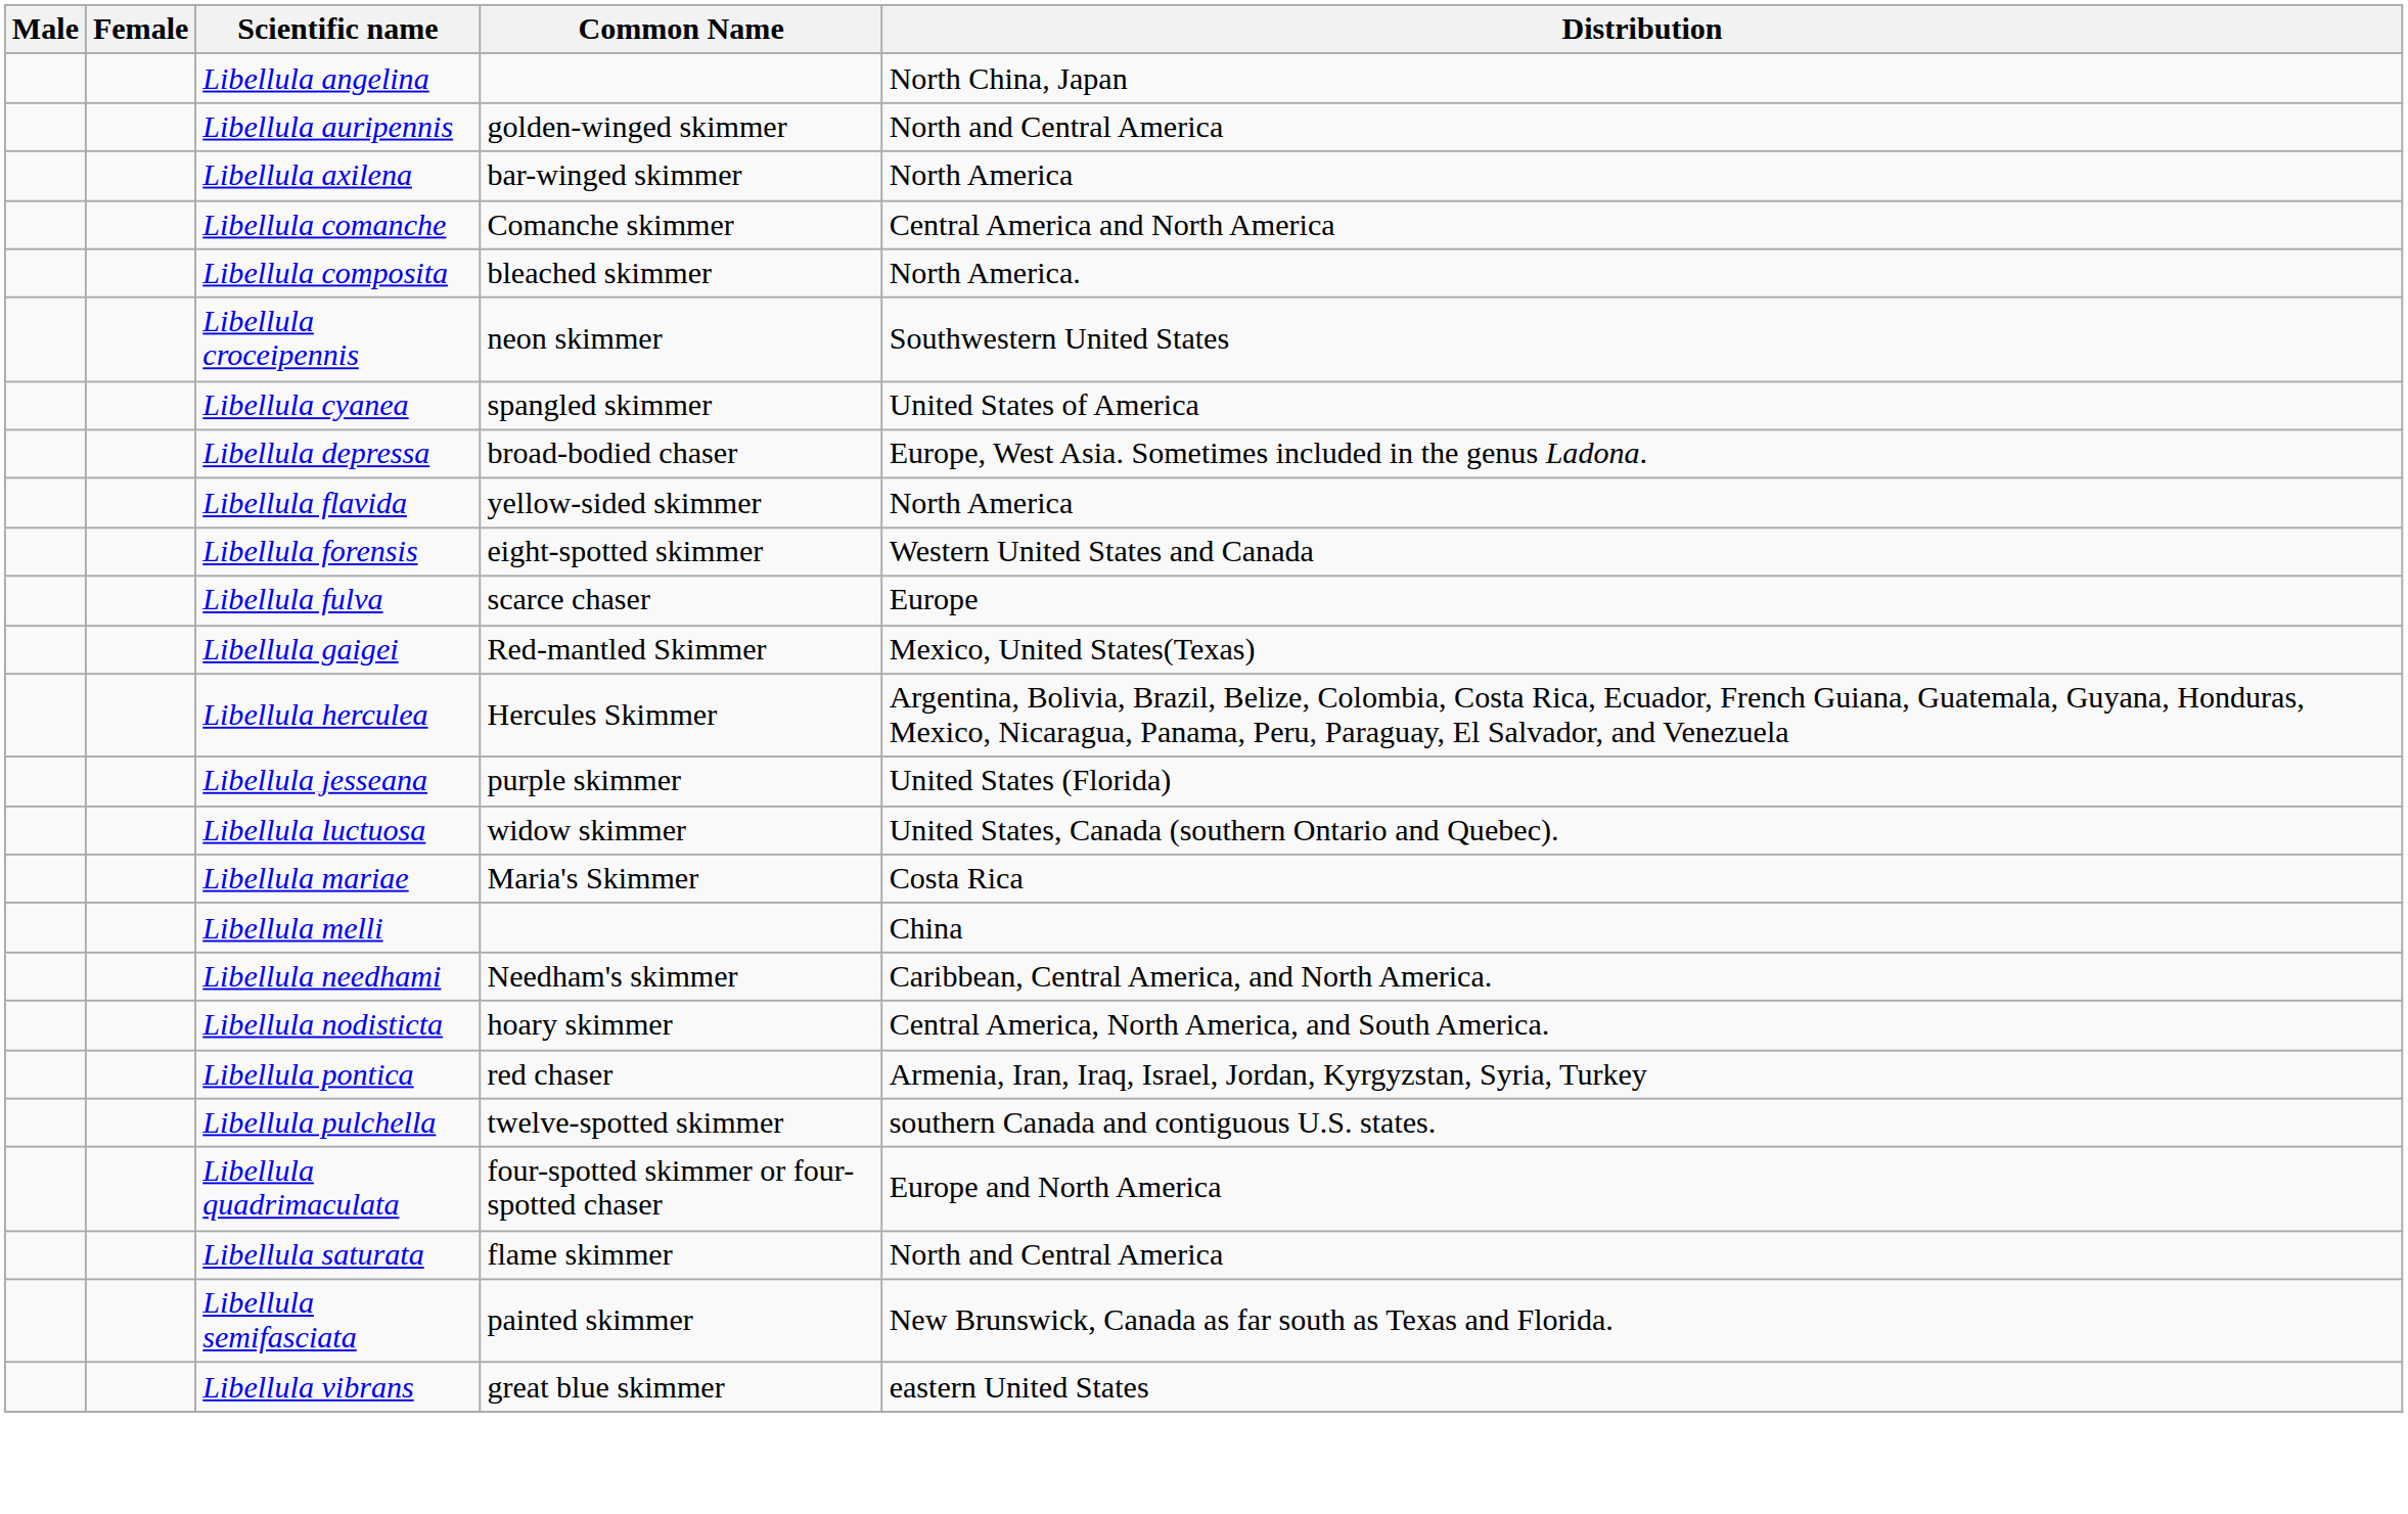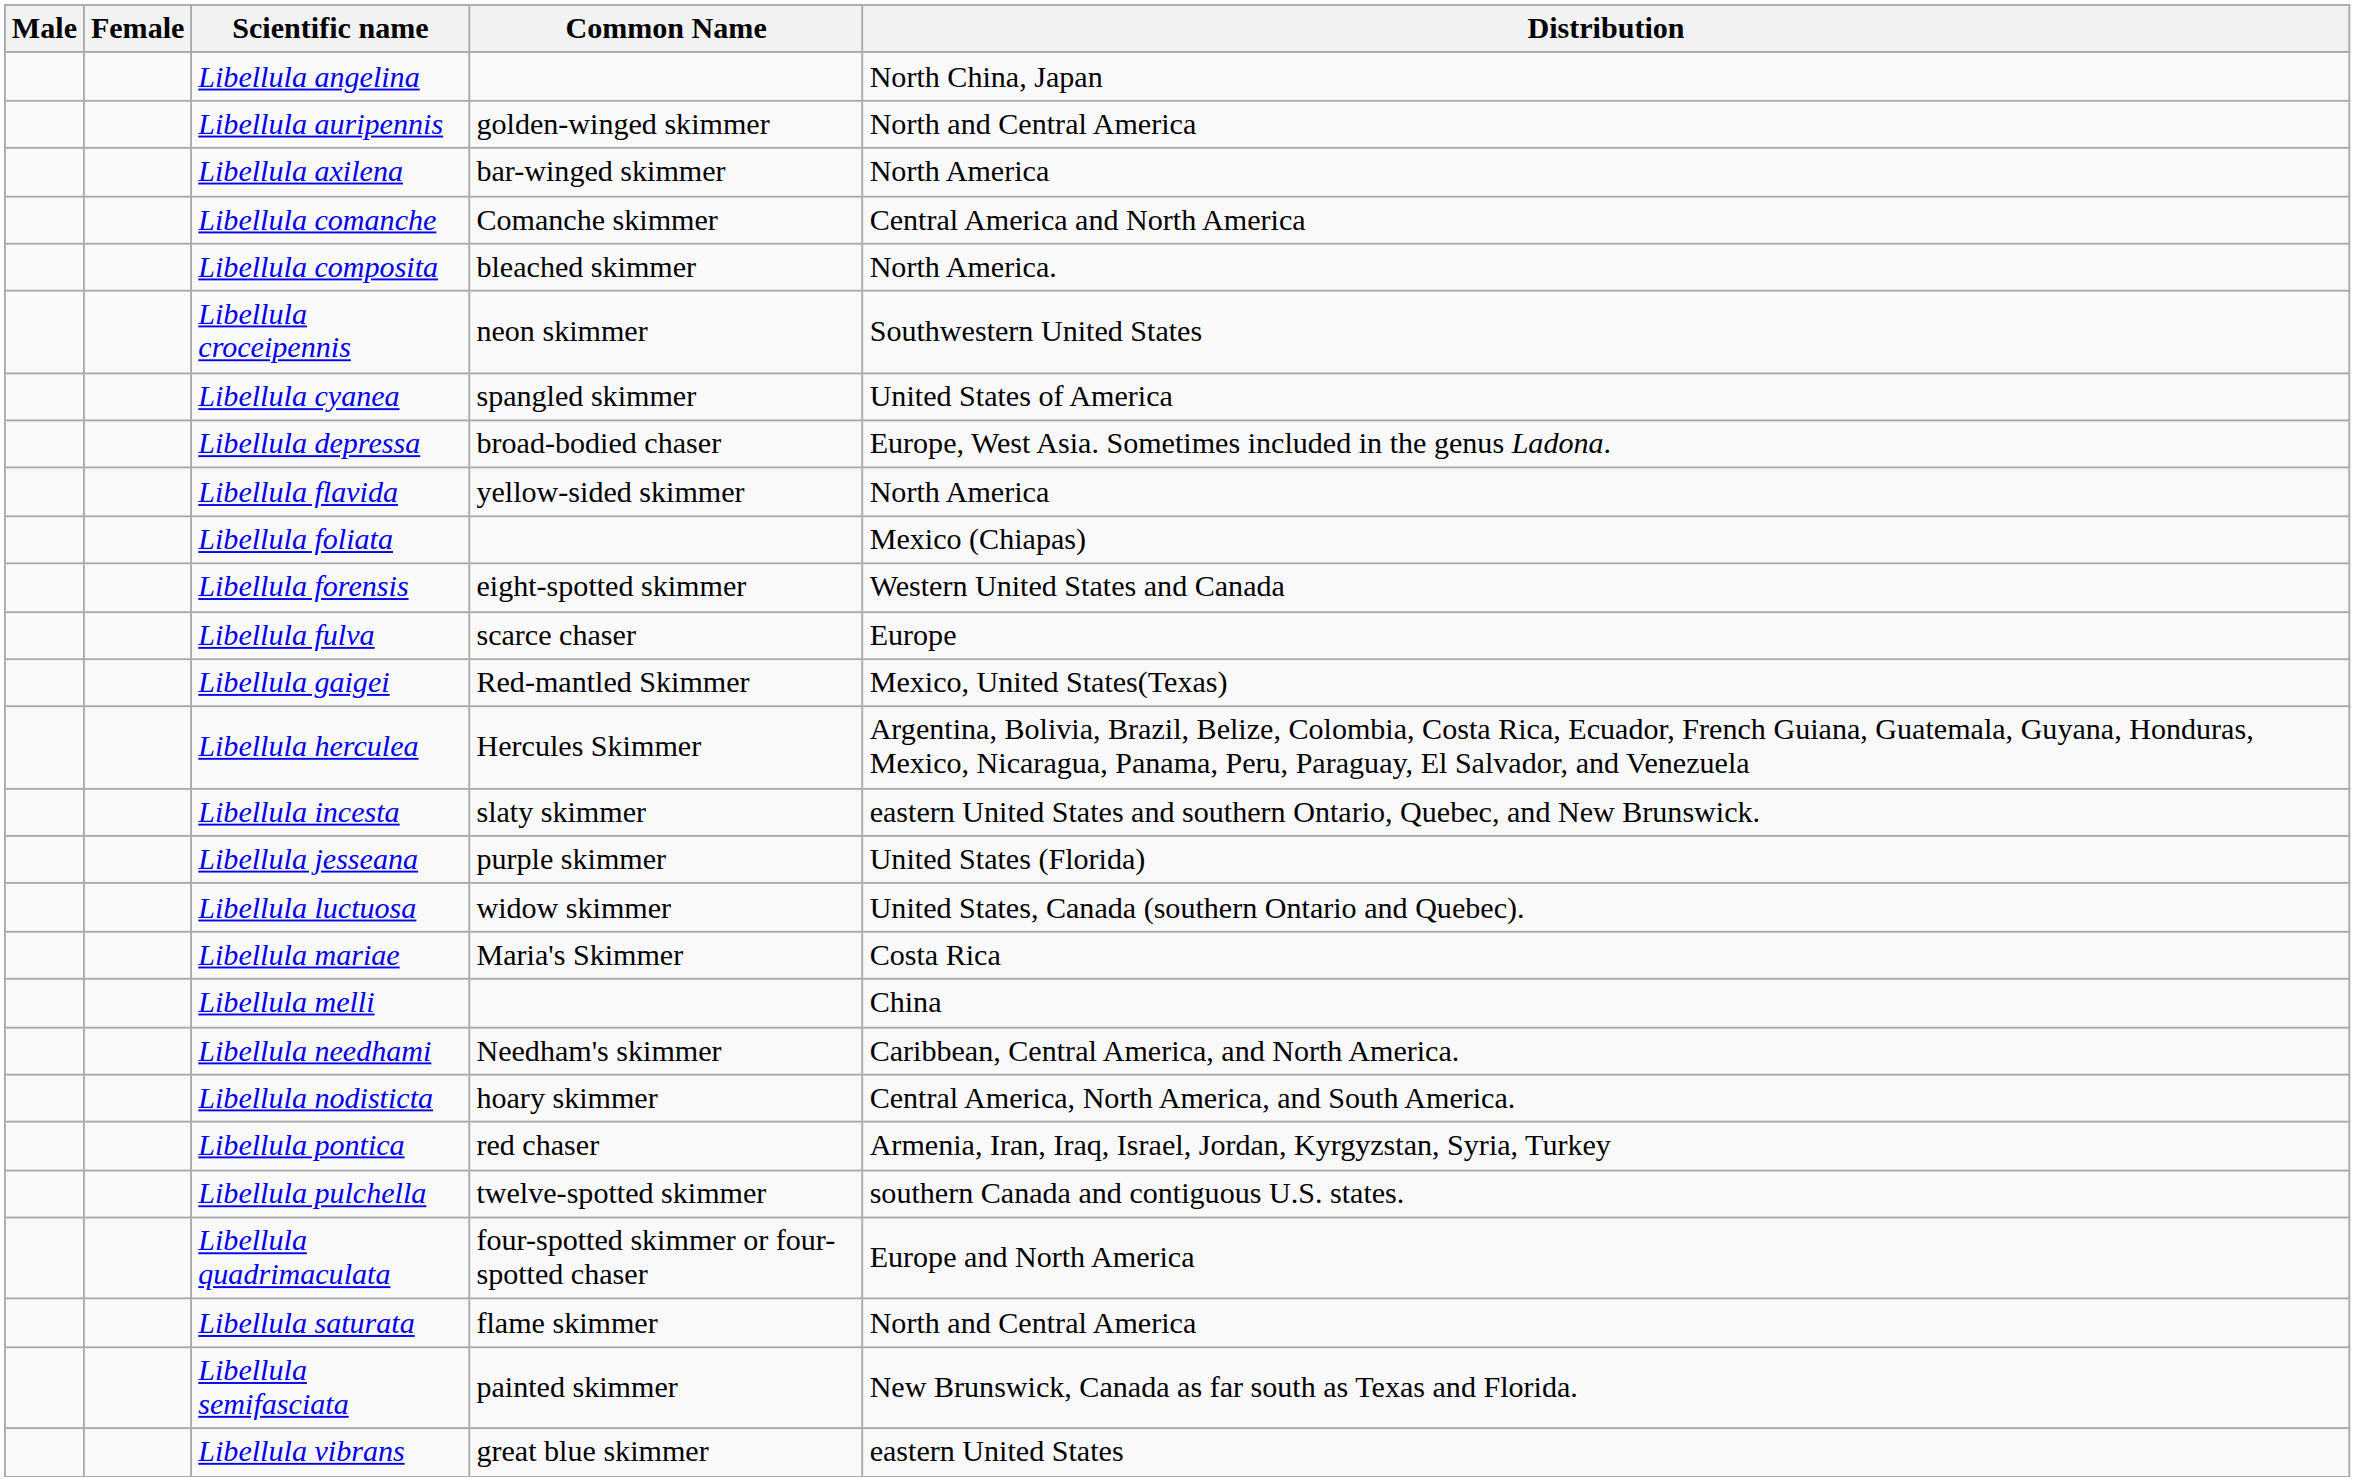+ row: Libellula foliata | Mexico (Chiapas)
+ row: Libellula incesta | slaty skimmer | eastern United States and southern Ontario, Quebec, and New Brunswick.
